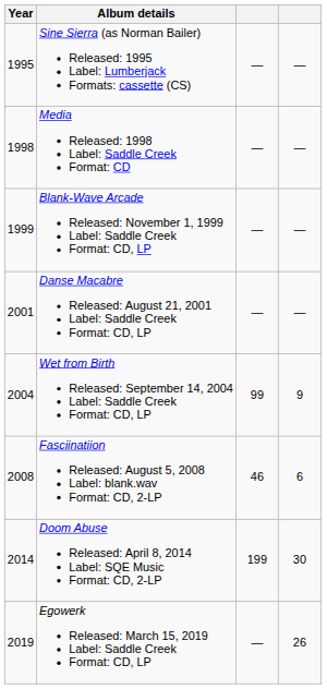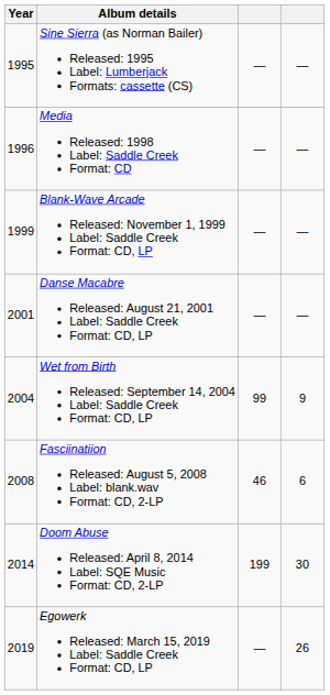Media Released: 1998 Label: Saddle Creek Format: CD | Year: 1998 -> 1996
